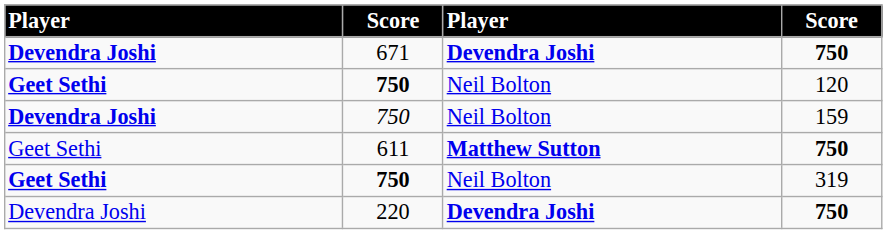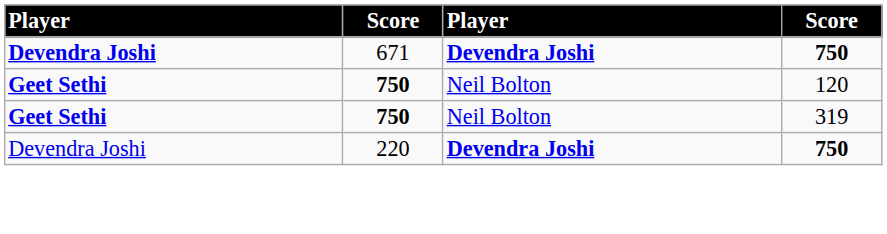- row: Devendra Joshi | 750 | Neil Bolton | 159
- row: Geet Sethi | 611 | Matthew Sutton | 750
